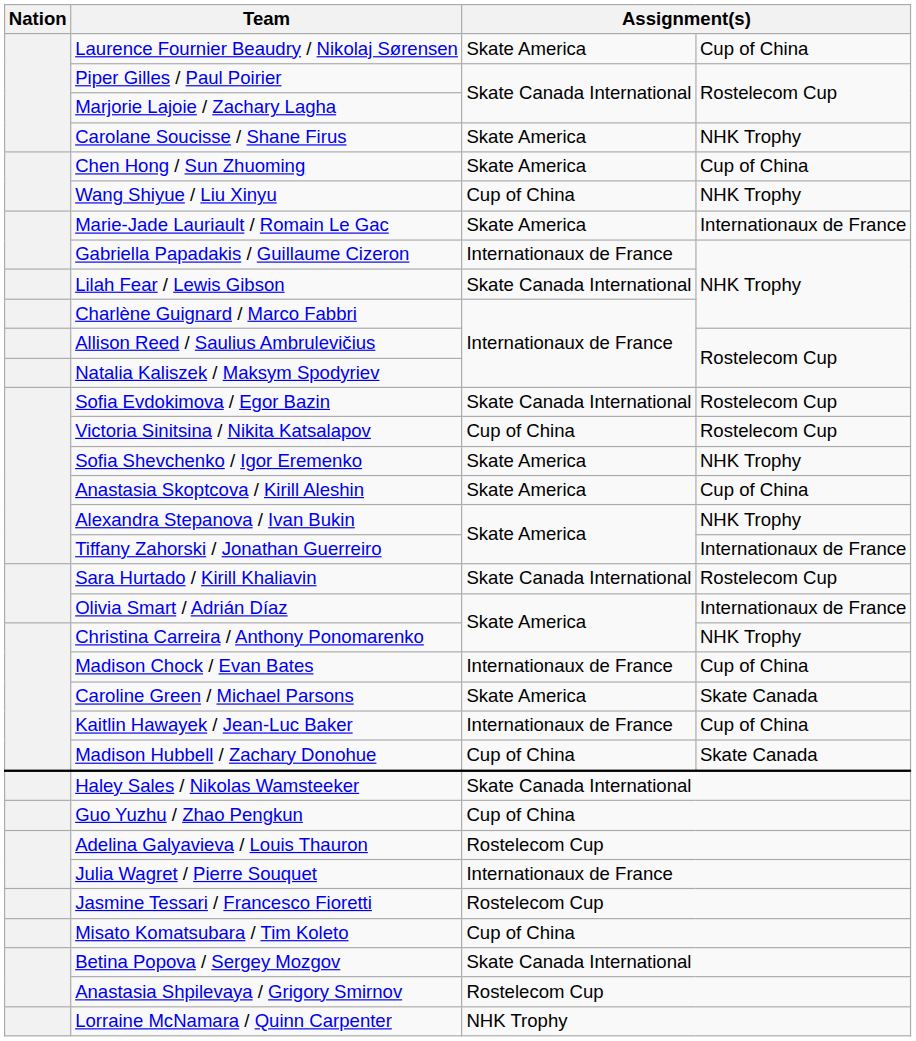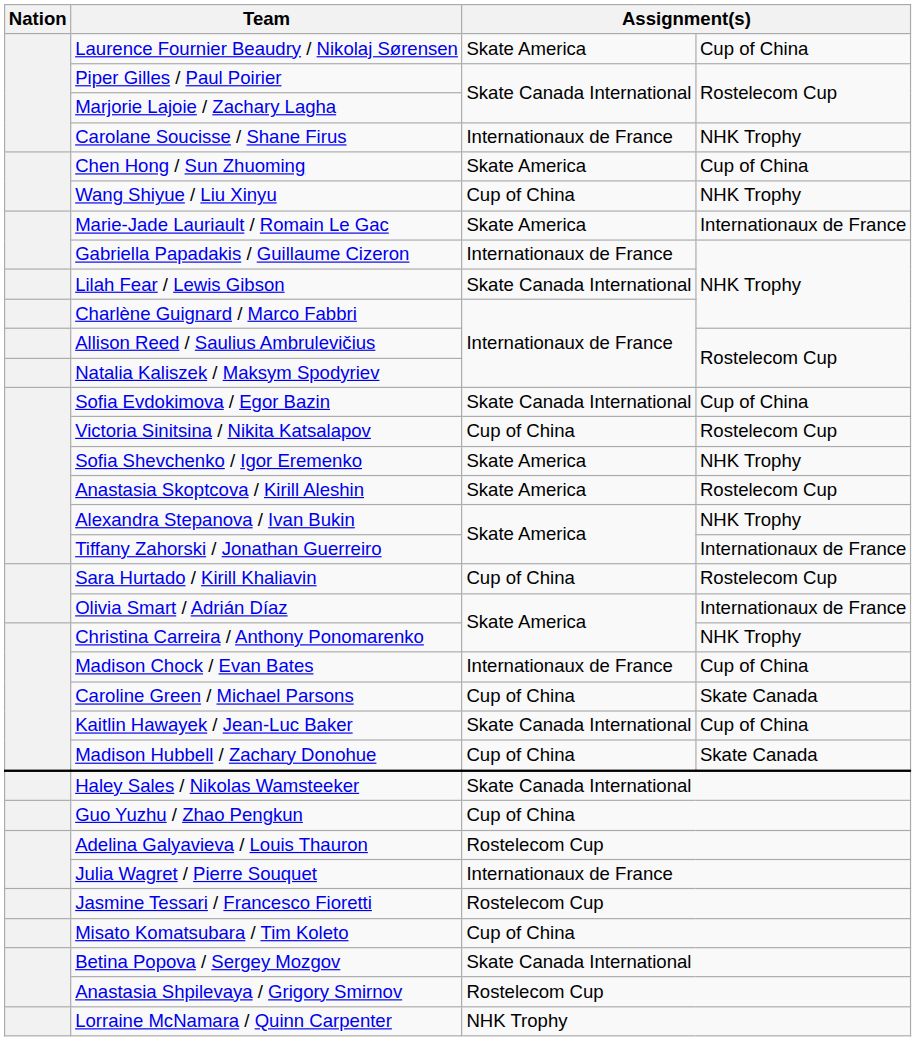Carolane Soucisse / Shane Firus | column 3: Skate America -> Internationaux de France
Sofia Evdokimova / Egor Bazin | column 4: Rostelecom Cup -> Cup of China
Anastasia Skoptcova / Kirill Aleshin | column 4: Cup of China -> Rostelecom Cup
Sara Hurtado / Kirill Khaliavin | column 3: Skate Canada International -> Cup of China
Caroline Green / Michael Parsons | column 3: Skate America -> Cup of China
Kaitlin Hawayek / Jean-Luc Baker | column 3: Internationaux de France -> Skate Canada International
